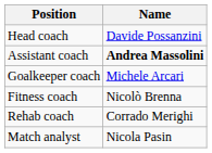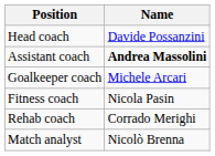Fitness coach | Name: Nicolò Brenna -> Nicola Pasin
Match analyst | Name: Nicola Pasin -> Nicolò Brenna
